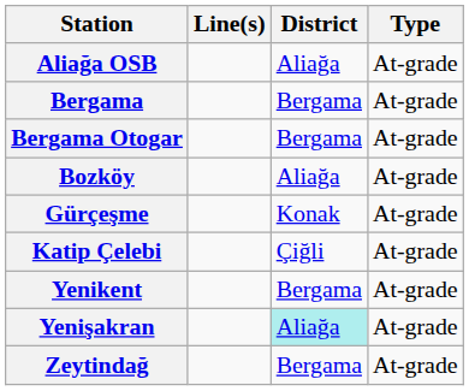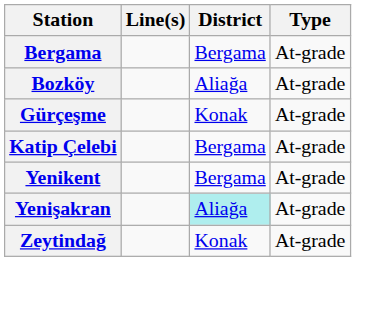- row: Aliağa OSB | Aliağa | At-grade
- row: Bergama Otogar | Bergama | At-grade
Katip Çelebi | District: Çiğli -> Bergama
Zeytindağ | District: Bergama -> Konak
